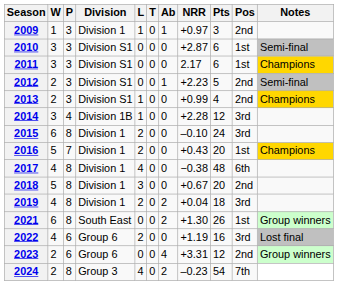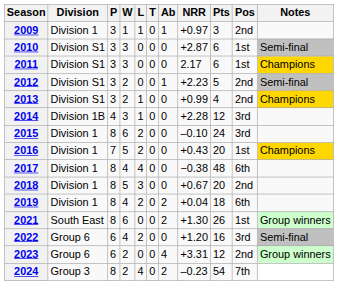columns swapped: Division <-> W
2019 | Pos: 3rd -> 6th
2022 | NRR: +1.19 -> +1.20
2022 | Notes: Lost final -> Semi-final
